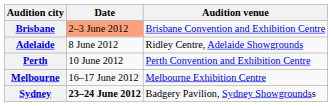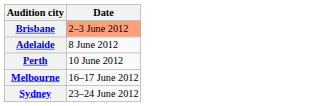- column: Audition venue | Brisbane Convention and Exhibition Centre | Ridley Centre, Adelaide Showgrounds | Perth Convention and Exhibition Centre | Melbourne Exhibition Centre | Badgery Pavilion, Sydney Showgroundss
Sydney | Date: bold -> normal
